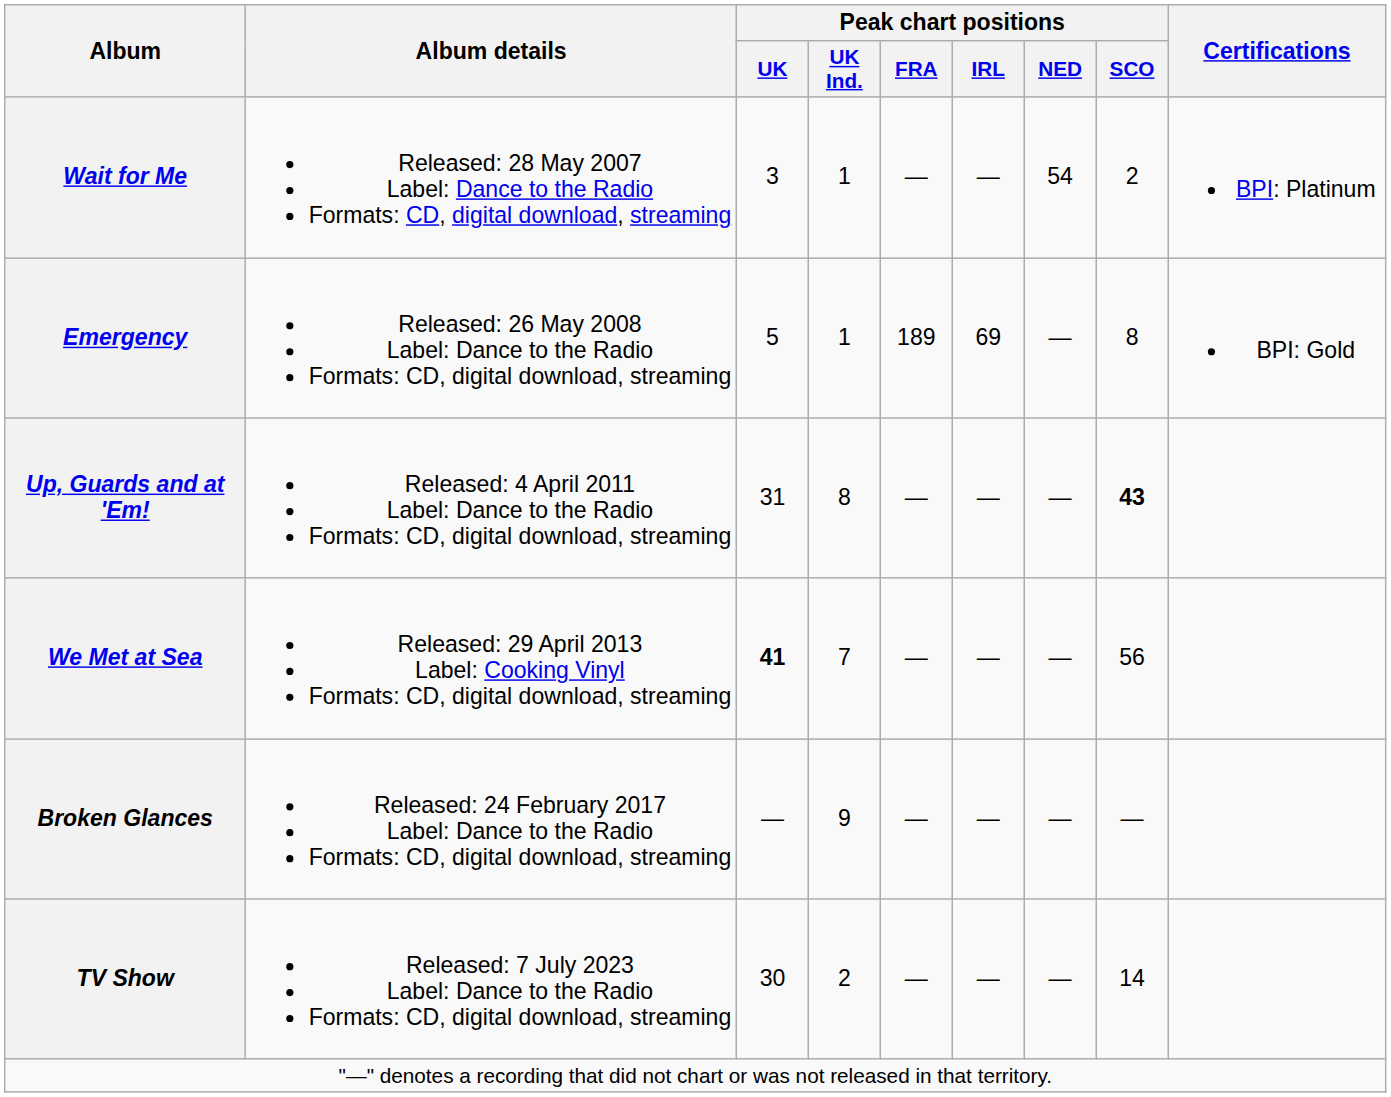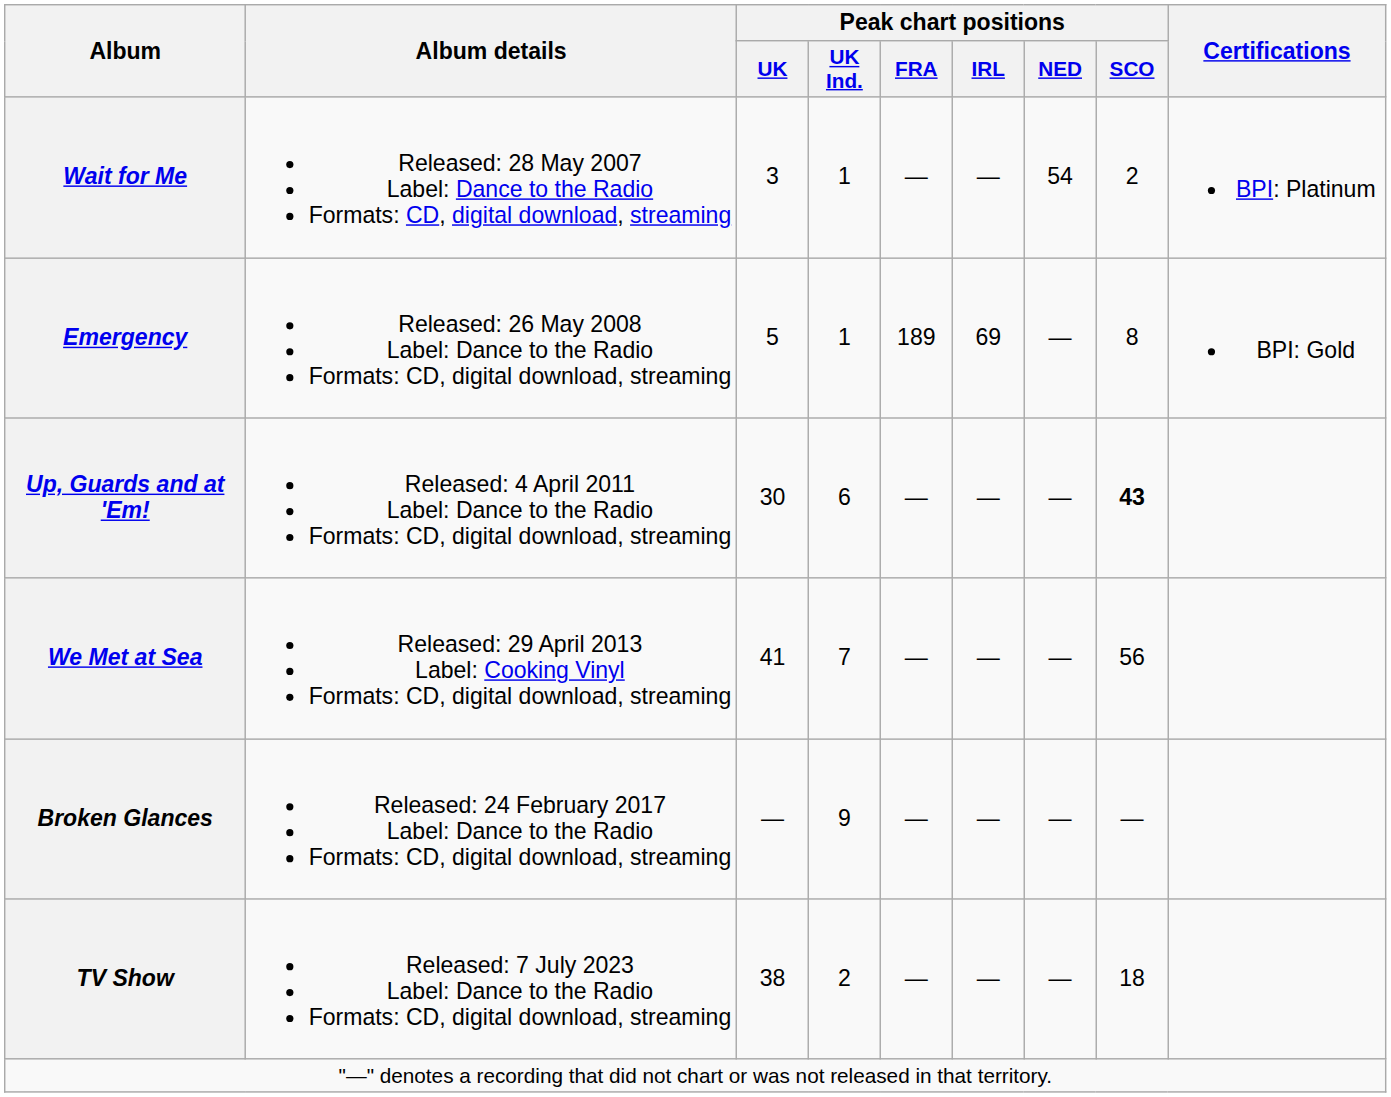Up, Guards and at 'Em! | Peak chart positions / UK: 31 -> 30
Up, Guards and at 'Em! | Peak chart positions / UK Ind.: 8 -> 6
We Met at Sea | Peak chart positions / UK: bold -> normal
TV Show | Peak chart positions / UK: 30 -> 38
TV Show | Peak chart positions / SCO: 14 -> 18
